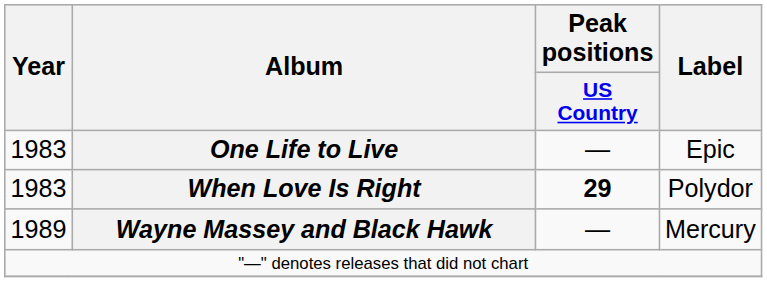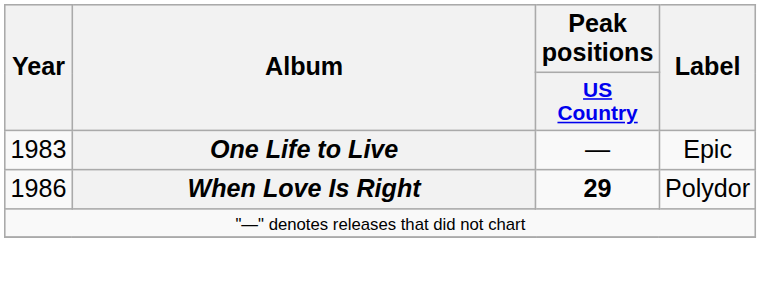When Love Is Right | Year: 1983 -> 1986
- row: 1989 | Wayne Massey and Black Hawk | — | Mercury
